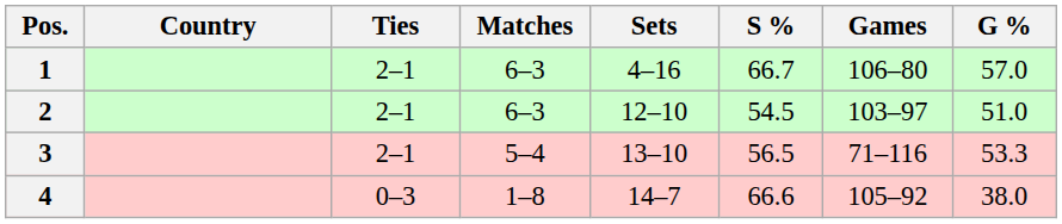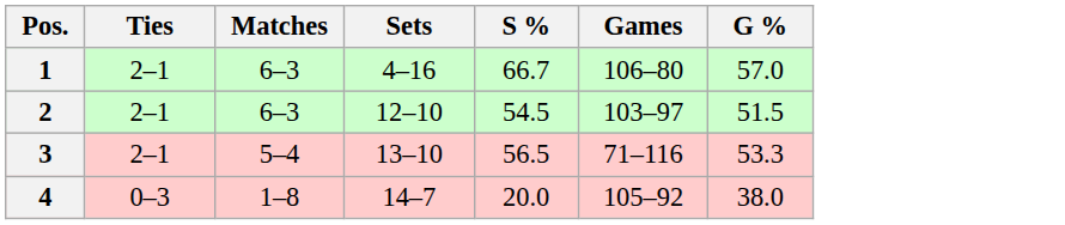- column: Country
2 | G %: 51.0 -> 51.5
4 | S %: 66.6 -> 20.0
